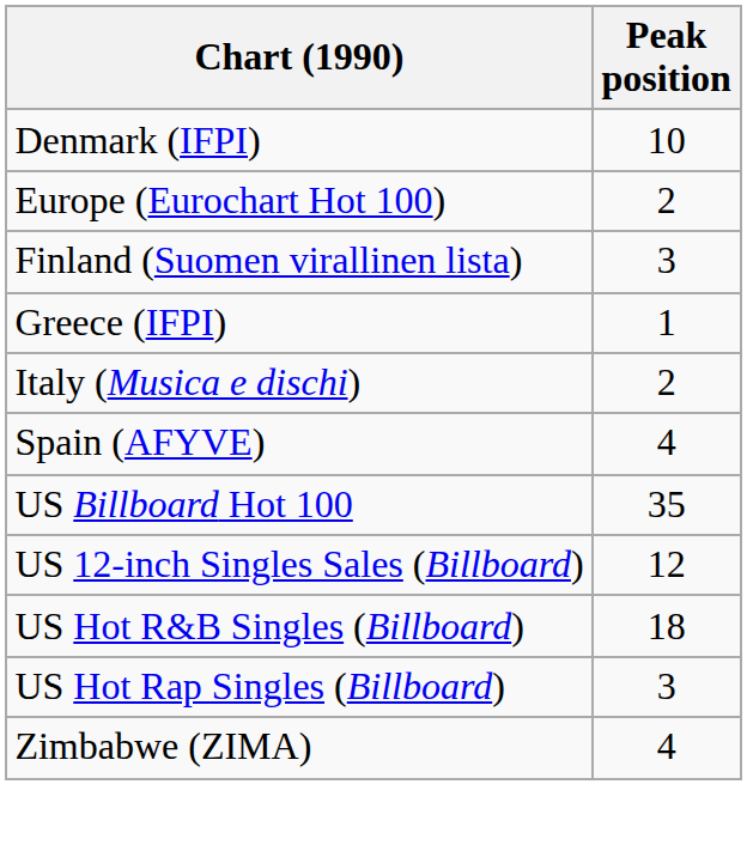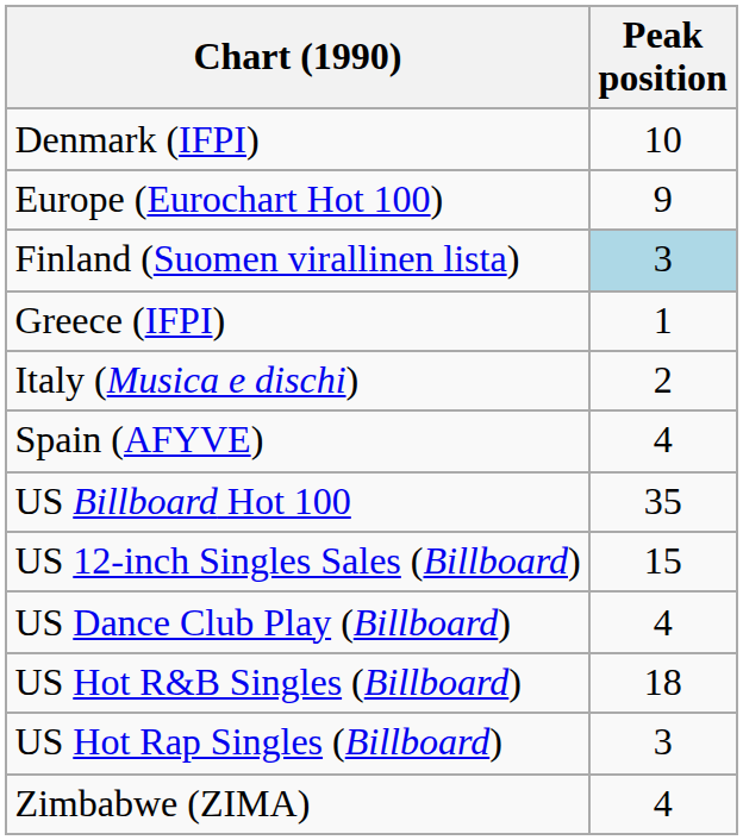Europe (Eurochart Hot 100) | Peak position: 2 -> 9
Finland (Suomen virallinen lista) | Peak position: no background -> lightblue background
US 12-inch Singles Sales (Billboard) | Peak position: 12 -> 15
+ row: US Dance Club Play (Billboard) | 4
